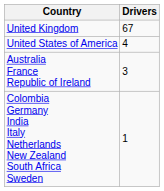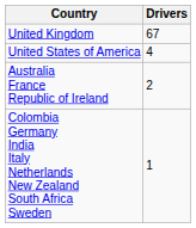Australia France Republic of Ireland | Drivers: 3 -> 2
